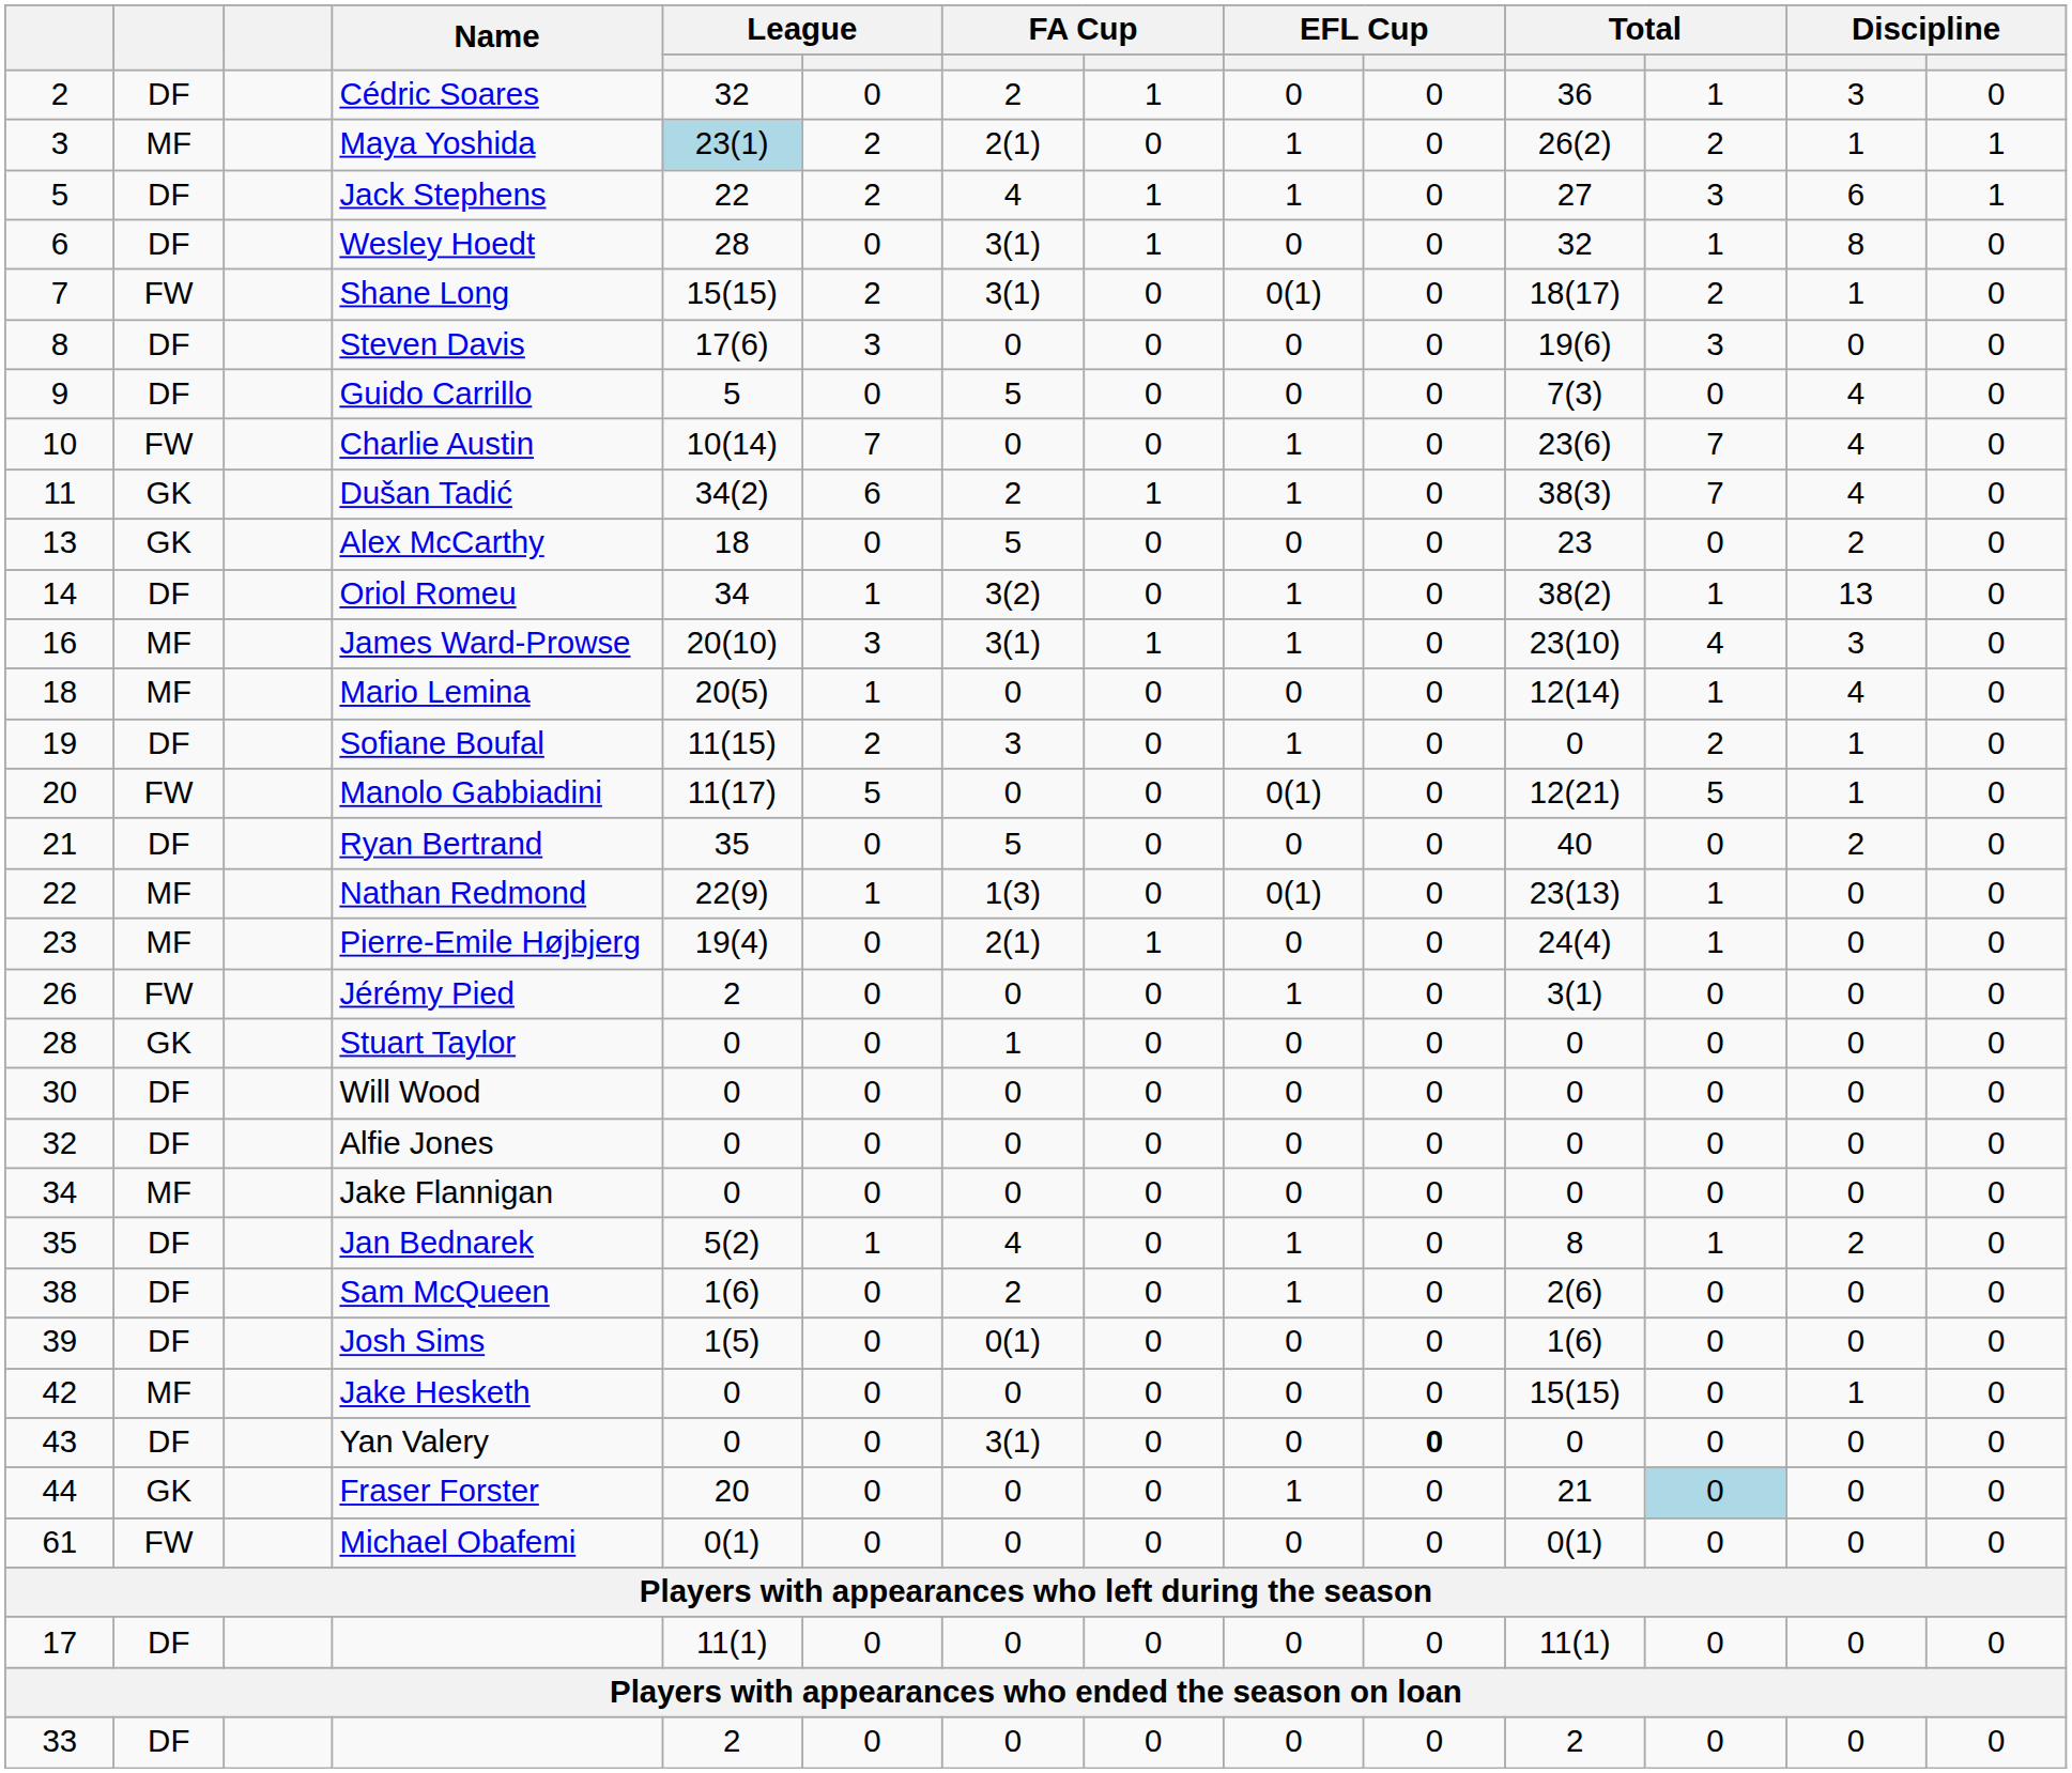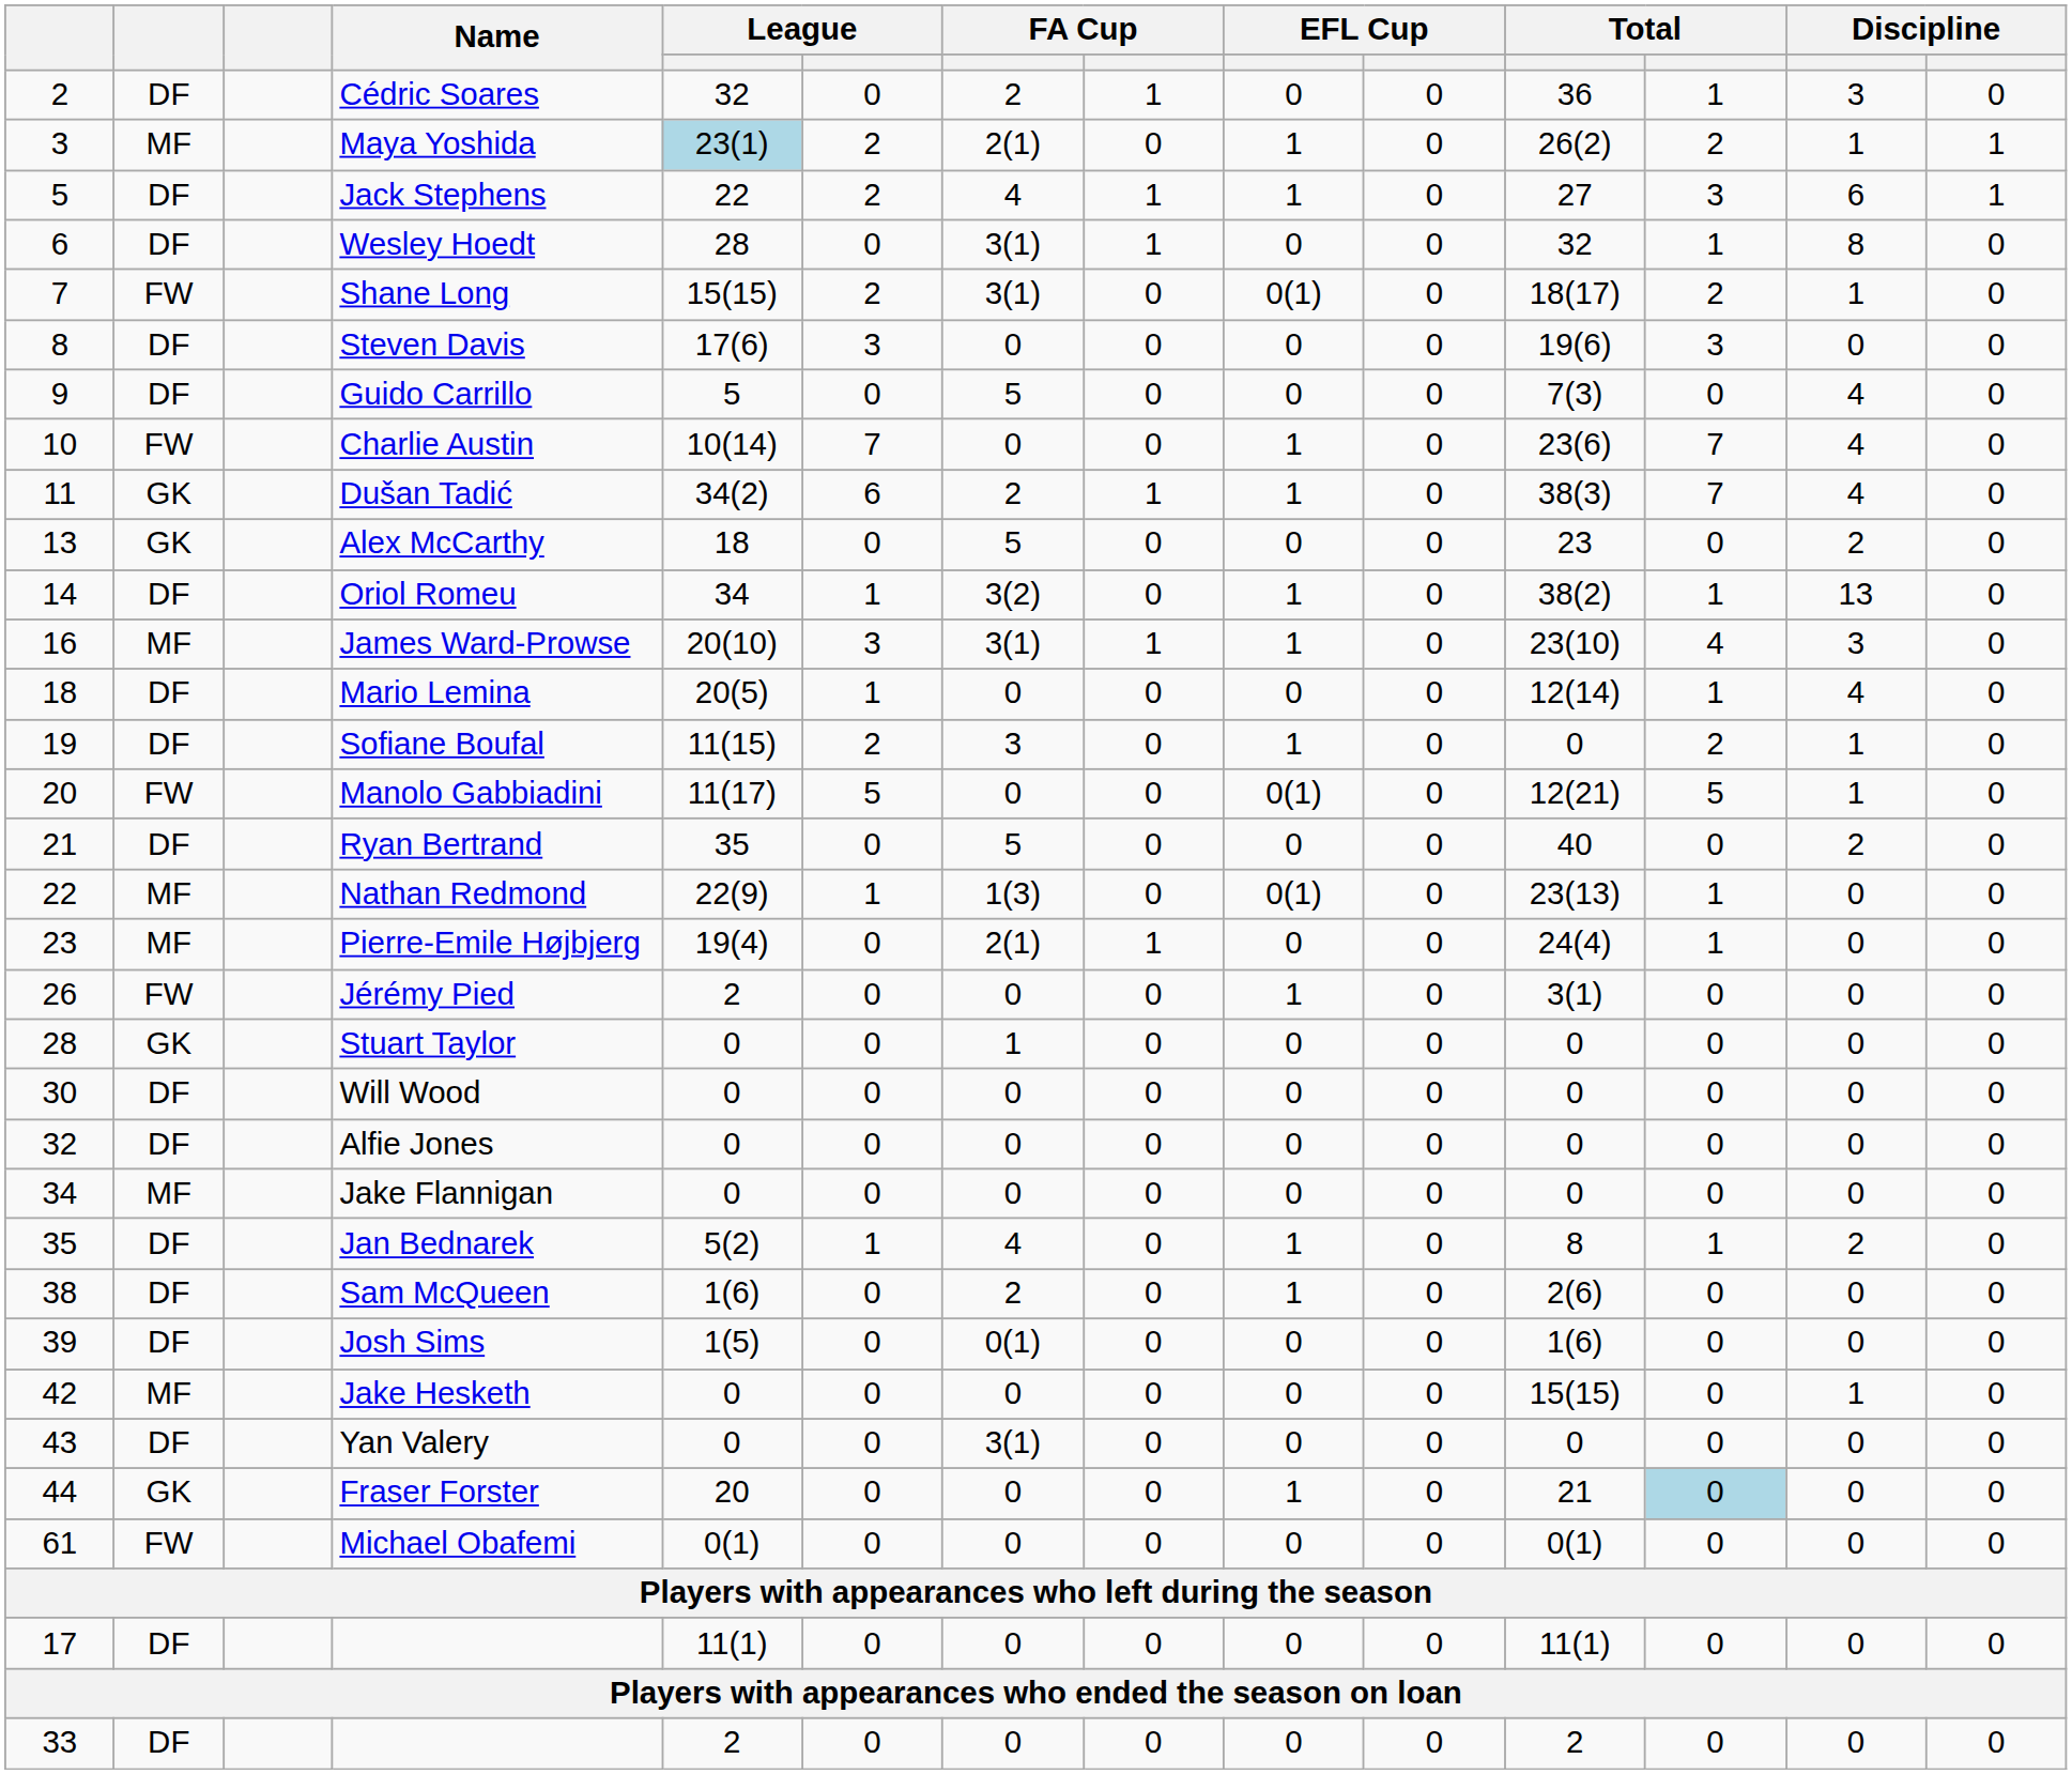Mario Lemina | column 2: MF -> DF
Yan Valery | column 10: bold -> normal
